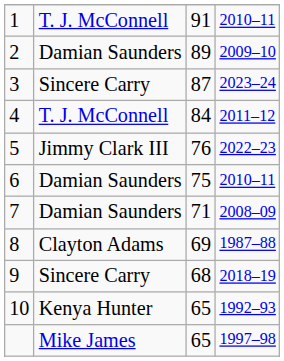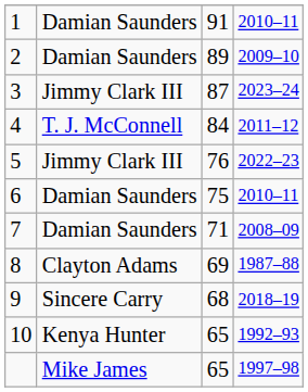1 | column 2: T. J. McConnell -> Damian Saunders
3 | column 2: Sincere Carry -> Jimmy Clark III
